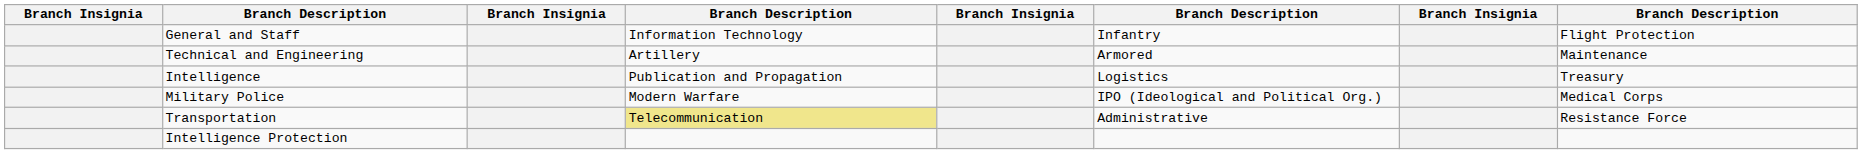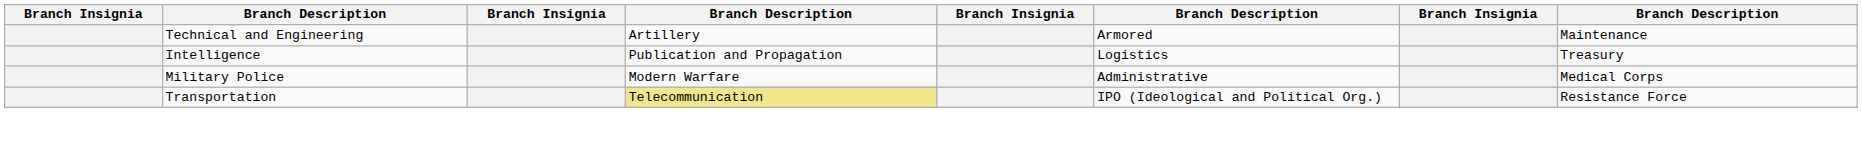- row: General and Staff | Information Technology | Infantry | Flight Protection
Military Police | column 6: IPO (Ideological and Political Org.) -> Administrative
Transportation | column 6: Administrative -> IPO (Ideological and Political Org.)
- row: Intelligence Protection
